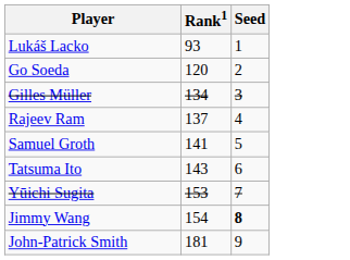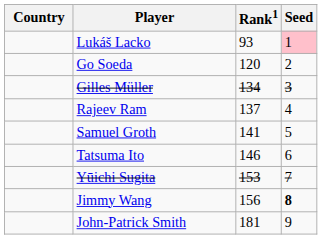+ column: Country
Lukáš Lacko | Seed: no background -> pink background
Tatsuma Ito | Rank1: 143 -> 146
Jimmy Wang | Rank1: 154 -> 156
